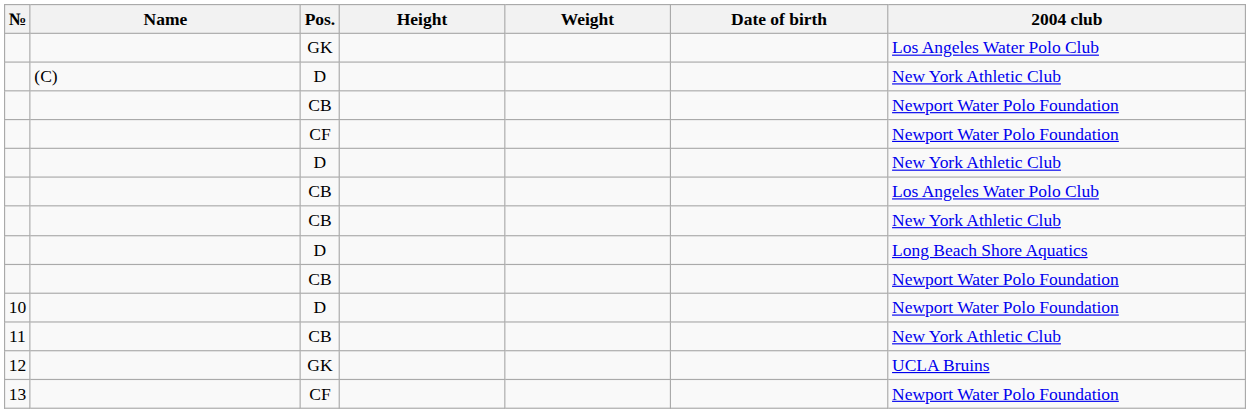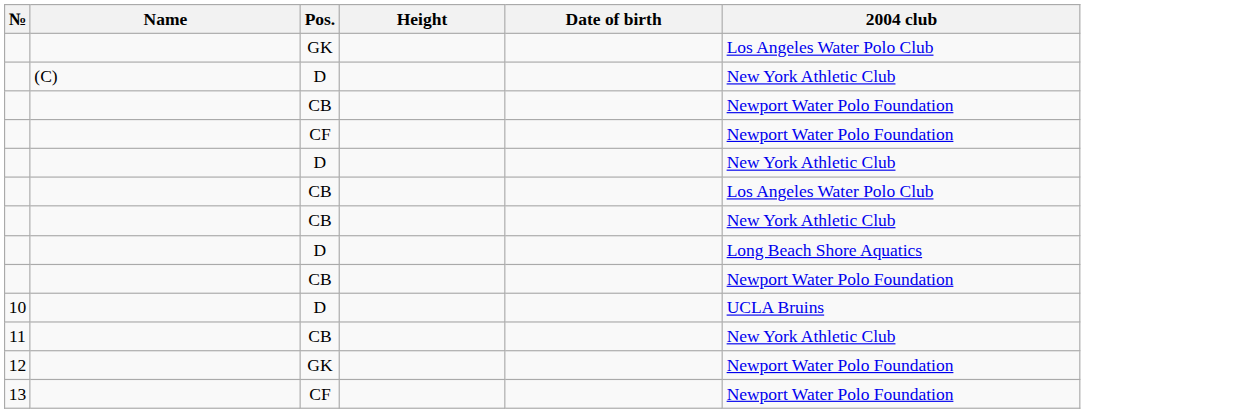- column: Weight
10 | 2004 club: Newport Water Polo Foundation -> UCLA Bruins
12 | 2004 club: UCLA Bruins -> Newport Water Polo Foundation
